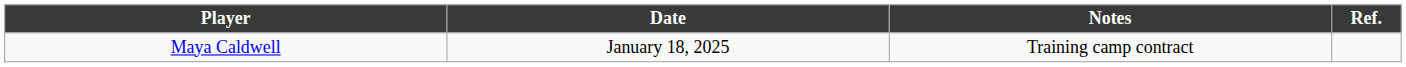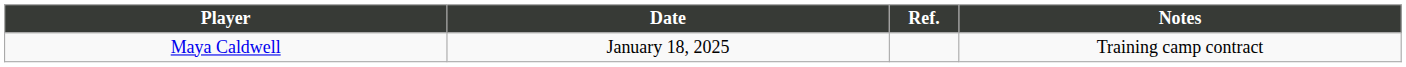columns swapped: Notes <-> Ref.
